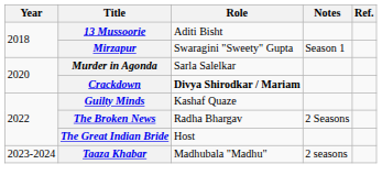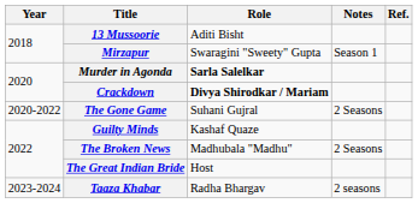Murder in Agonda | Role: normal -> bold
+ row: 2020-2022 | The Gone Game | Suhani Gujral | 2 Seasons
The Broken News | Role: Radha Bhargav -> Madhubala "Madhu"
Taaza Khabar | Role: Madhubala "Madhu" -> Radha Bhargav
